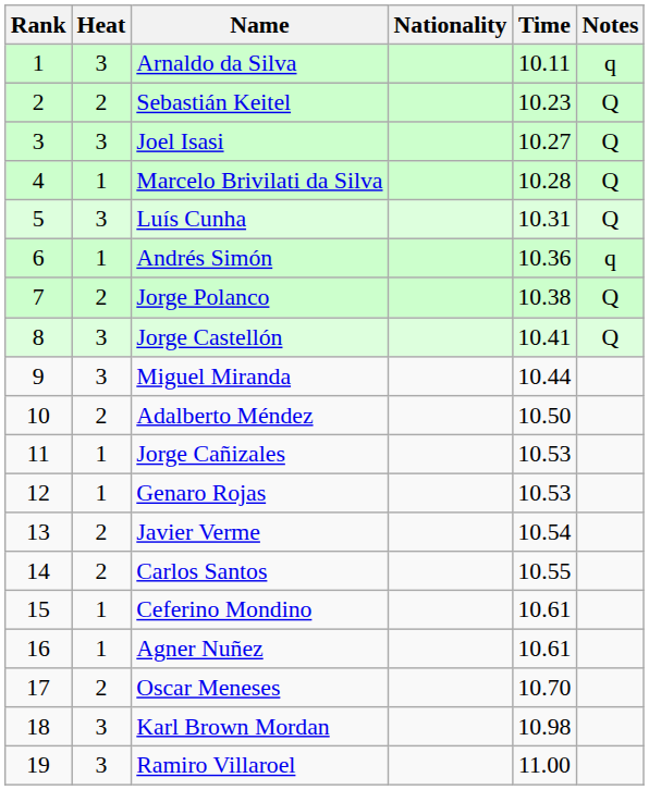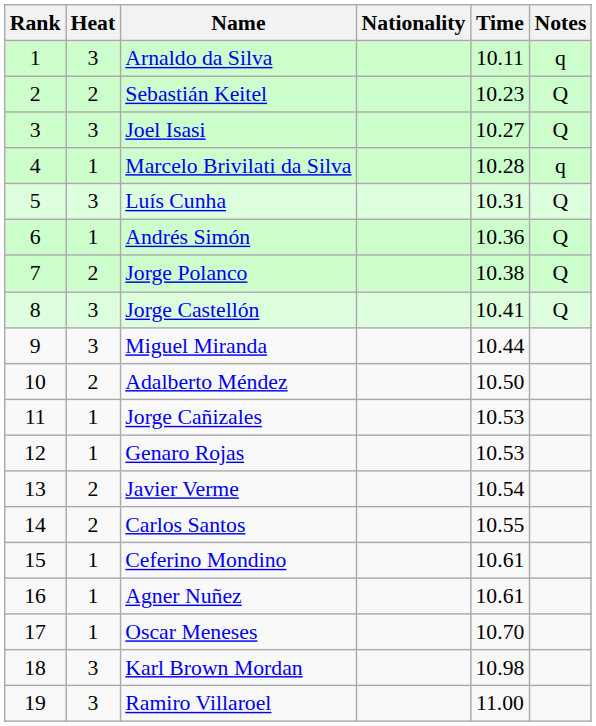Marcelo Brivilati da Silva | Notes: Q -> q
Andrés Simón | Notes: q -> Q
Oscar Meneses | Heat: 2 -> 1
